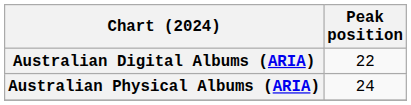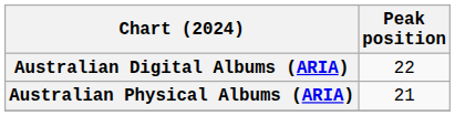Australian Physical Albums (ARIA) | Peak position: 24 -> 21
